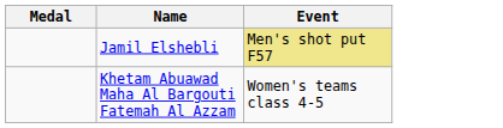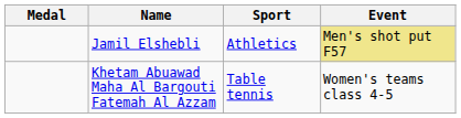+ column: Sport | Athletics | Table tennis
